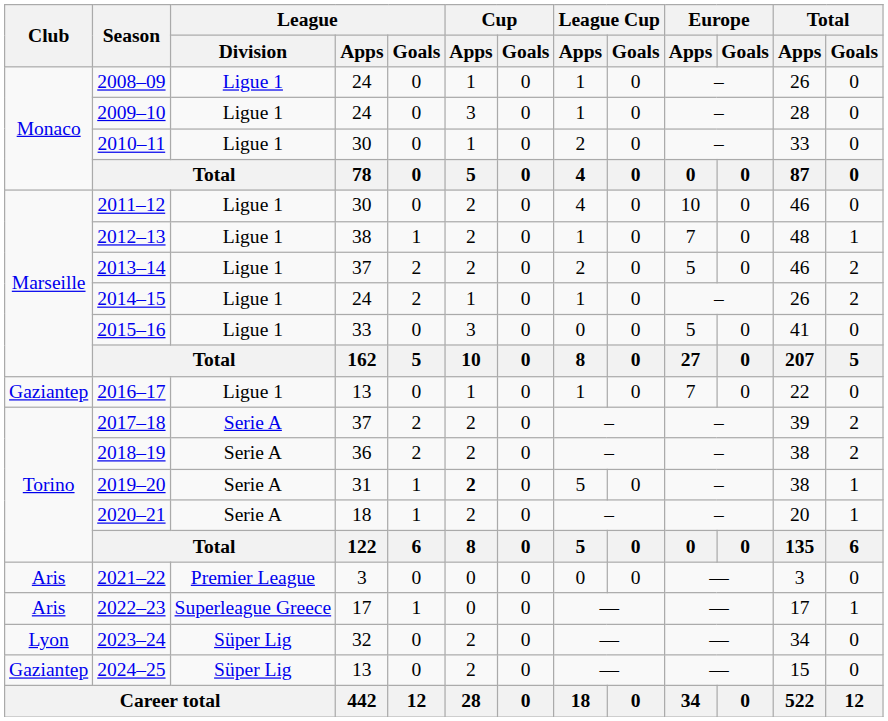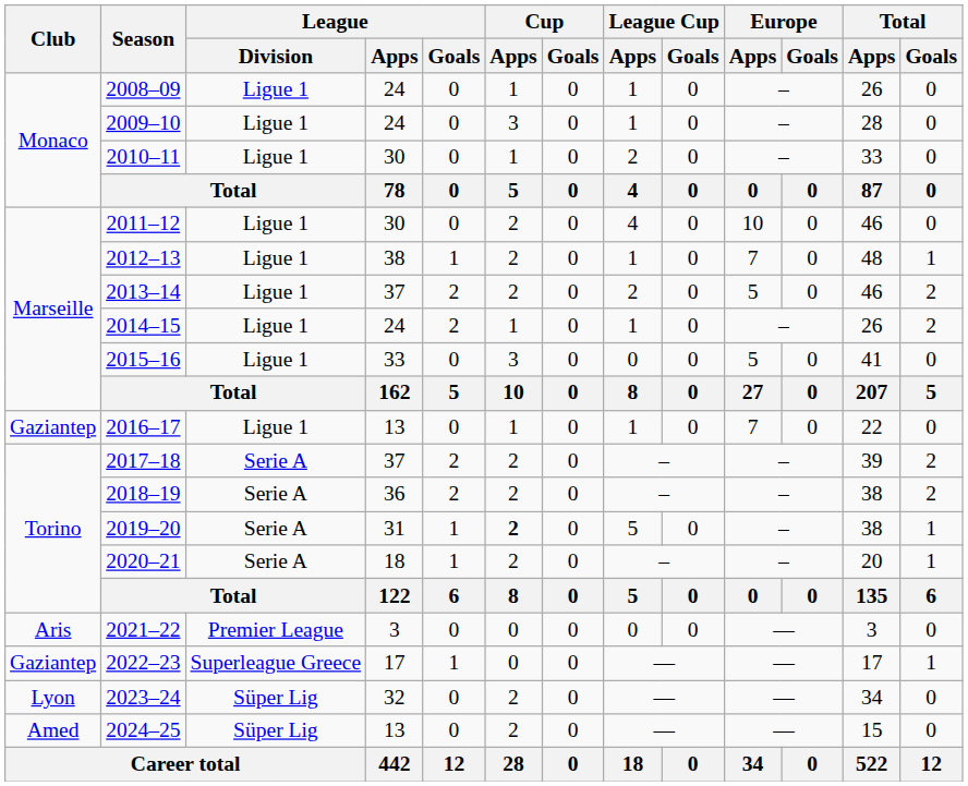2022–23 | Club: Aris -> Gaziantep
2024–25 | Club: Gaziantep -> Amed
